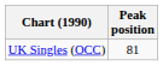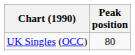UK Singles (OCC) | Peak position: 81 -> 80
